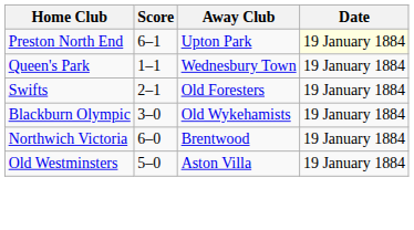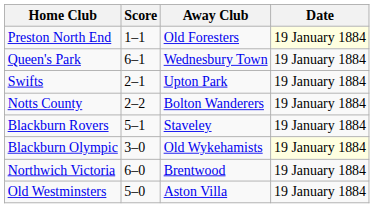Preston North End | Score: 6–1 -> 1–1
Preston North End | Away Club: Upton Park -> Old Foresters
Queen's Park | Score: 1–1 -> 6–1
Swifts | Away Club: Old Foresters -> Upton Park
+ row: Notts County | 2–2 | Bolton Wanderers | 19 January 1884
+ row: Blackburn Rovers | 5–1 | Staveley | 19 January 1884
Blackburn Olympic | Date: no background -> lightyellow background
